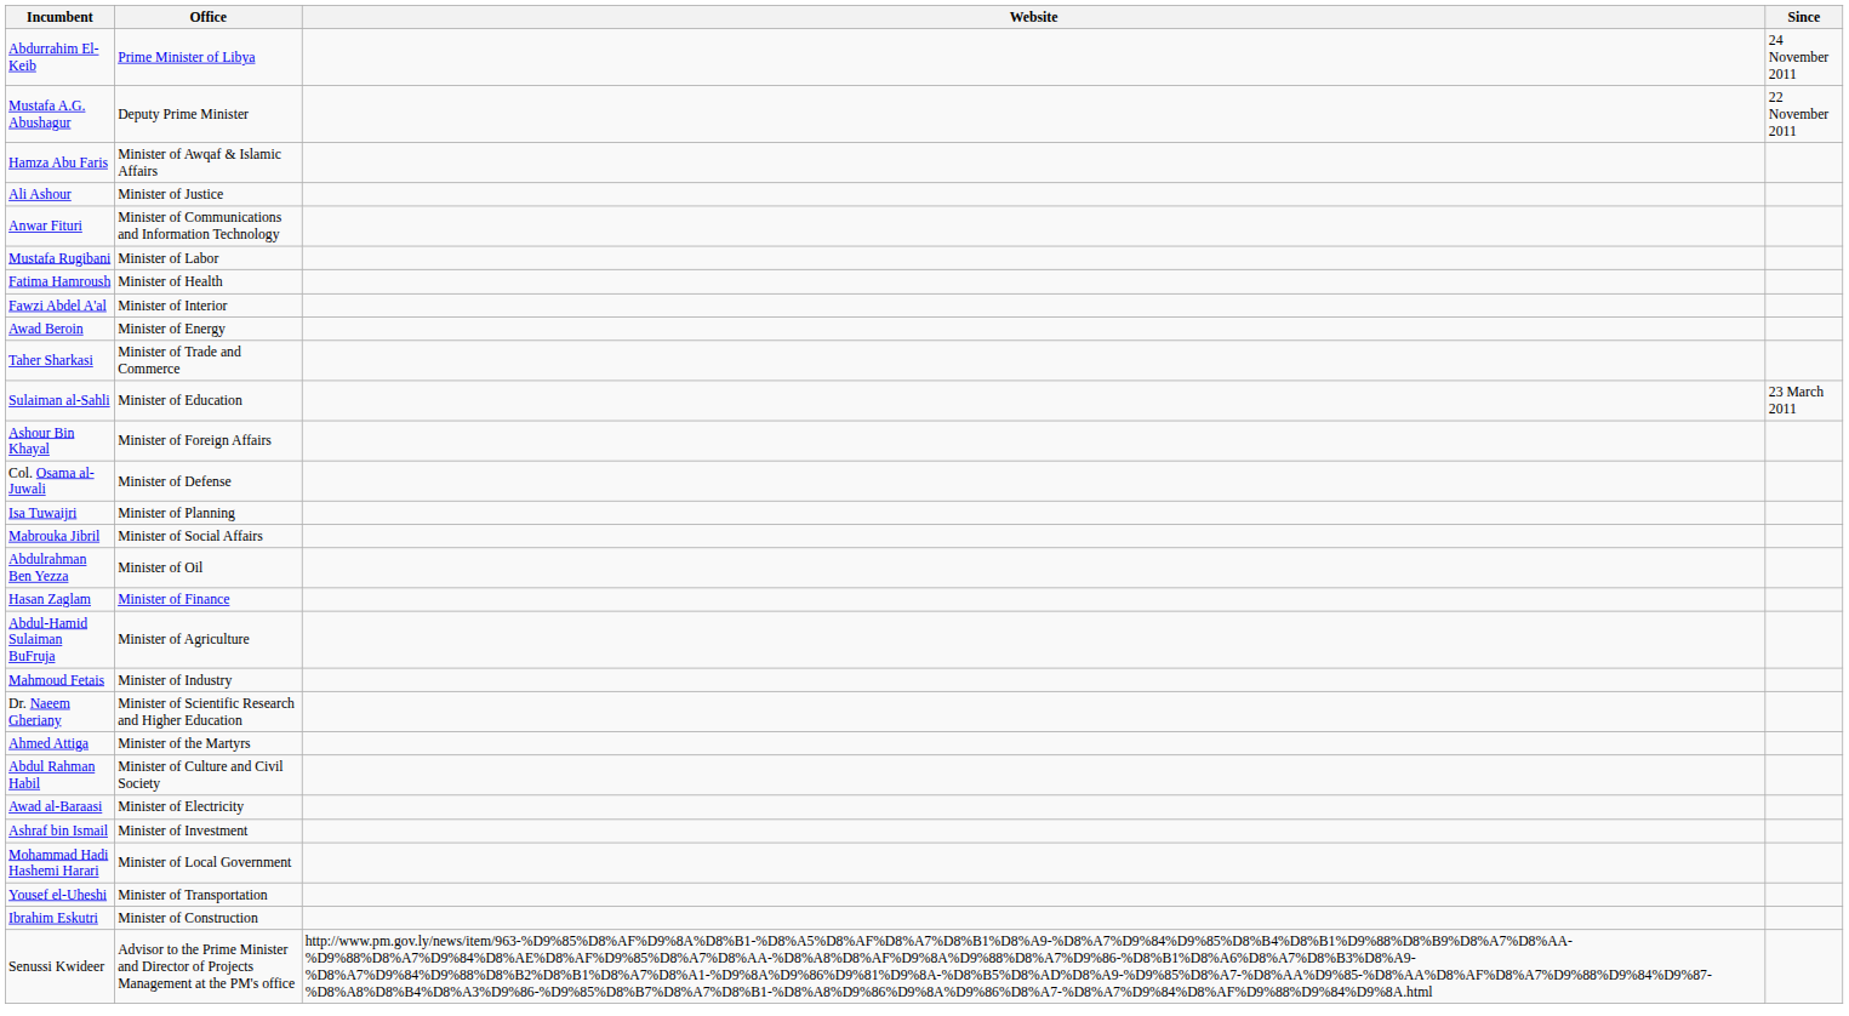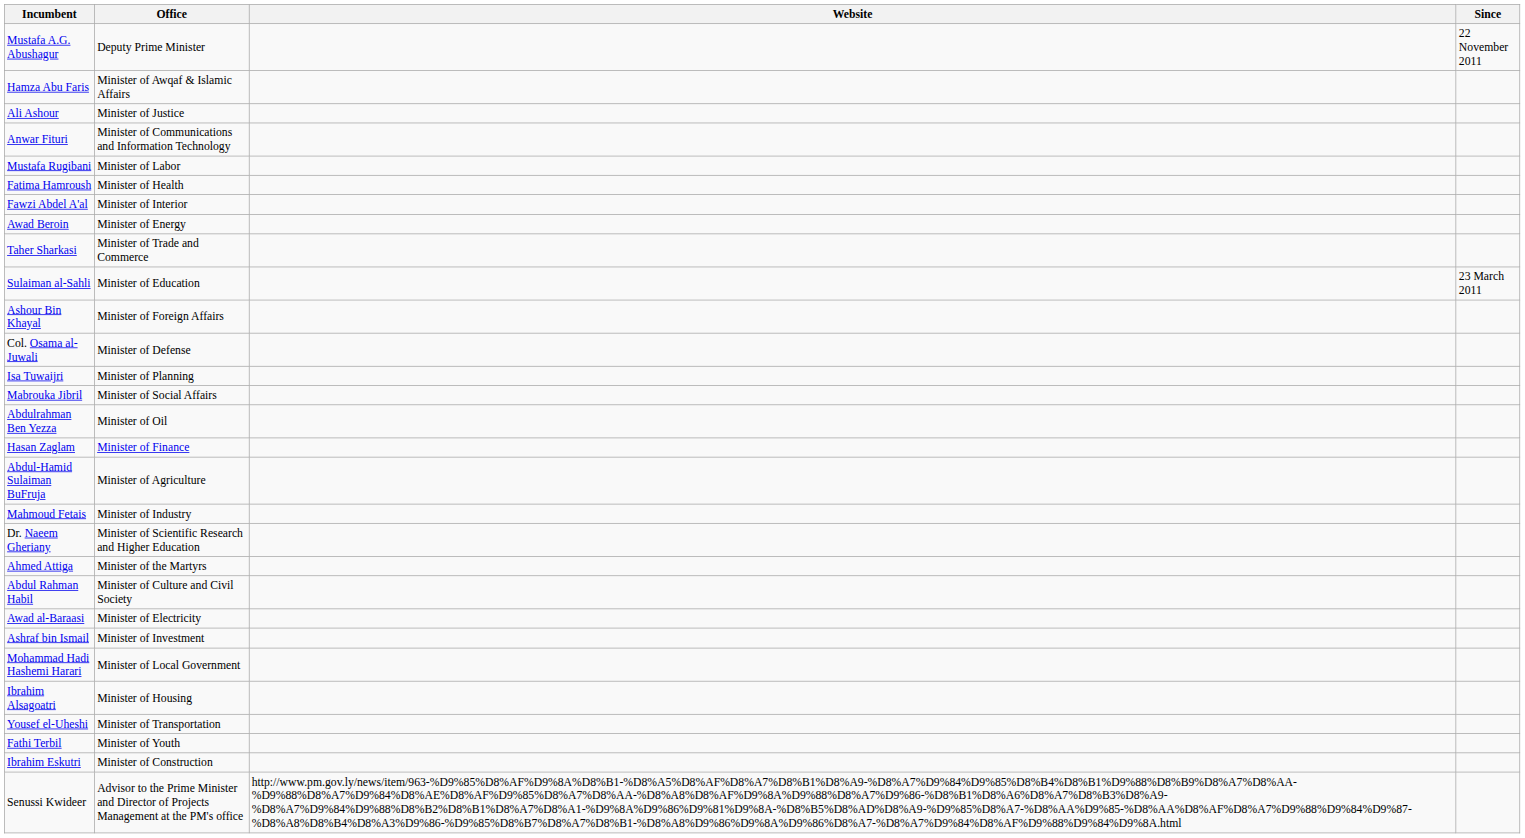- row: Abdurrahim El-Keib | Prime Minister of Libya | 24 November 2011
+ row: Ibrahim Alsagoatri | Minister of Housing
+ row: Fathi Terbil | Minister of Youth
